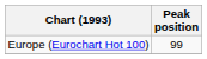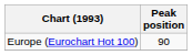Europe (Eurochart Hot 100) | Peak position: 99 -> 90
